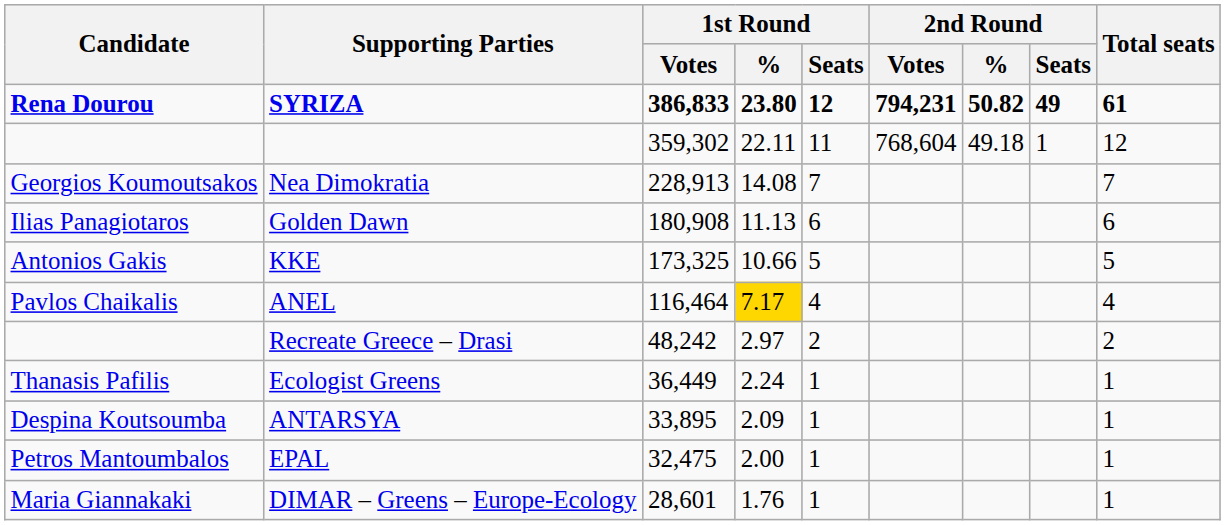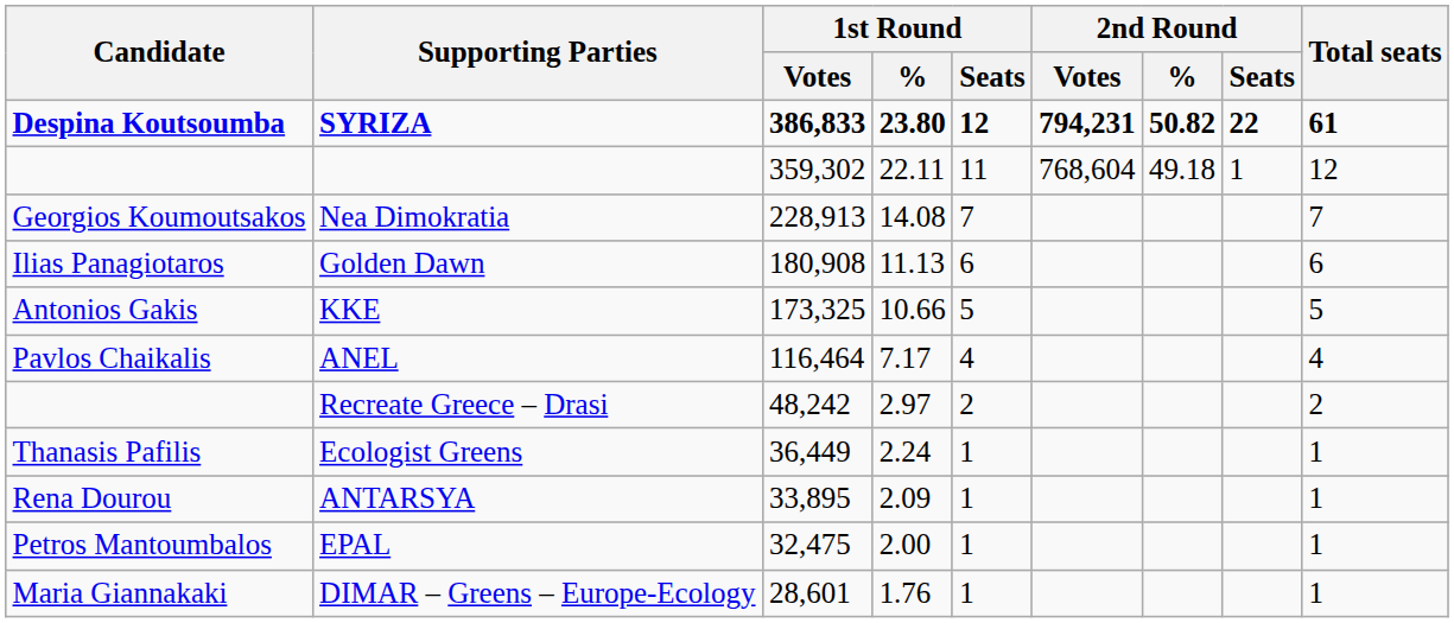SYRIZA | Candidate: Rena Dourou -> Despina Koutsoumba
SYRIZA | 2nd Round / Seats: 49 -> 22
ANEL | 1st Round / %: gold background -> no background
ANTARSYA | Candidate: Despina Koutsoumba -> Rena Dourou
